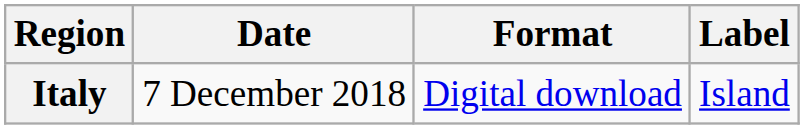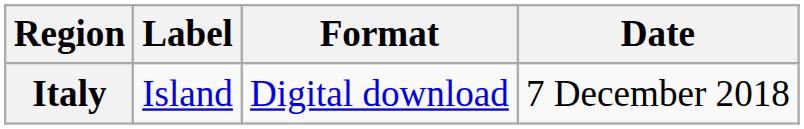columns swapped: Date <-> Label
